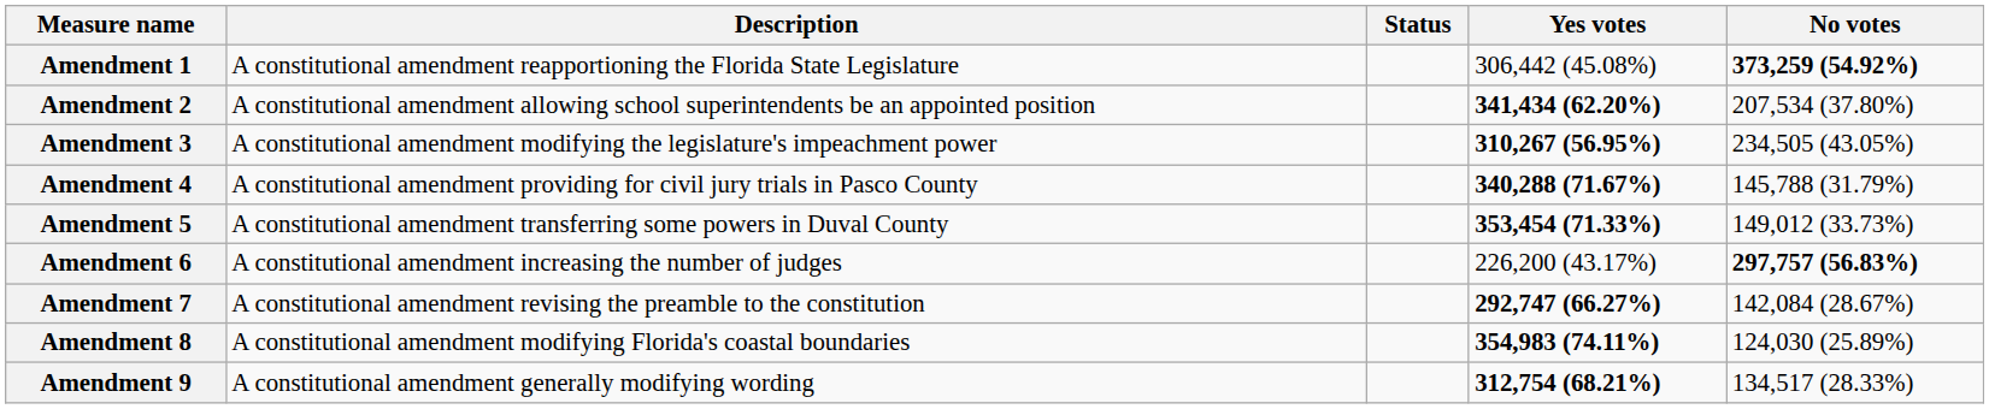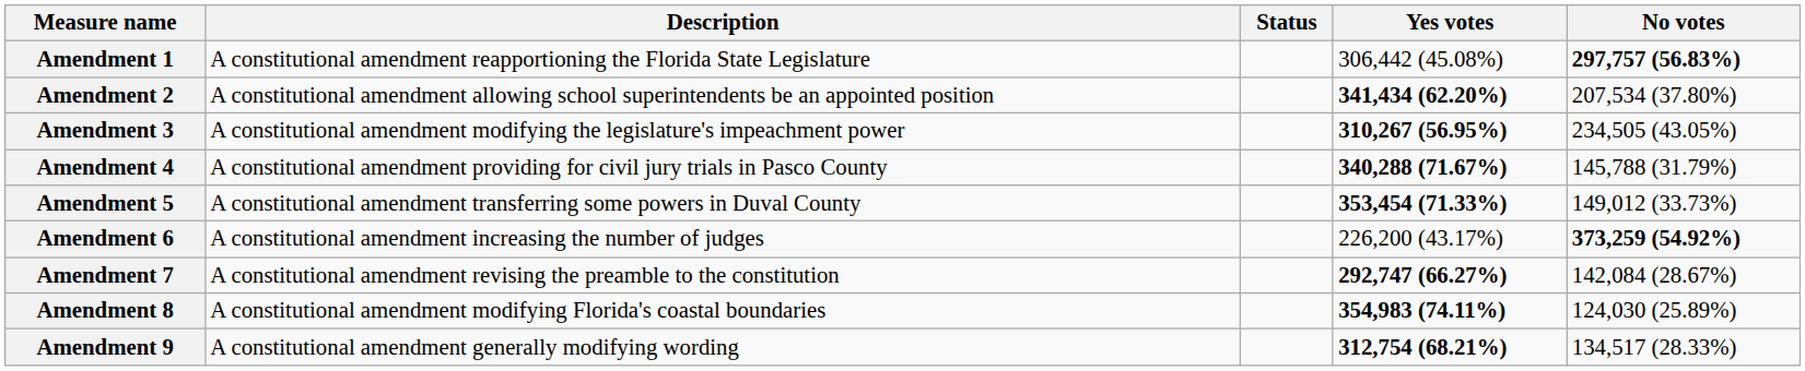Amendment 1 | No votes: 373,259 (54.92%) -> 297,757 (56.83%)
Amendment 6 | No votes: 297,757 (56.83%) -> 373,259 (54.92%)
